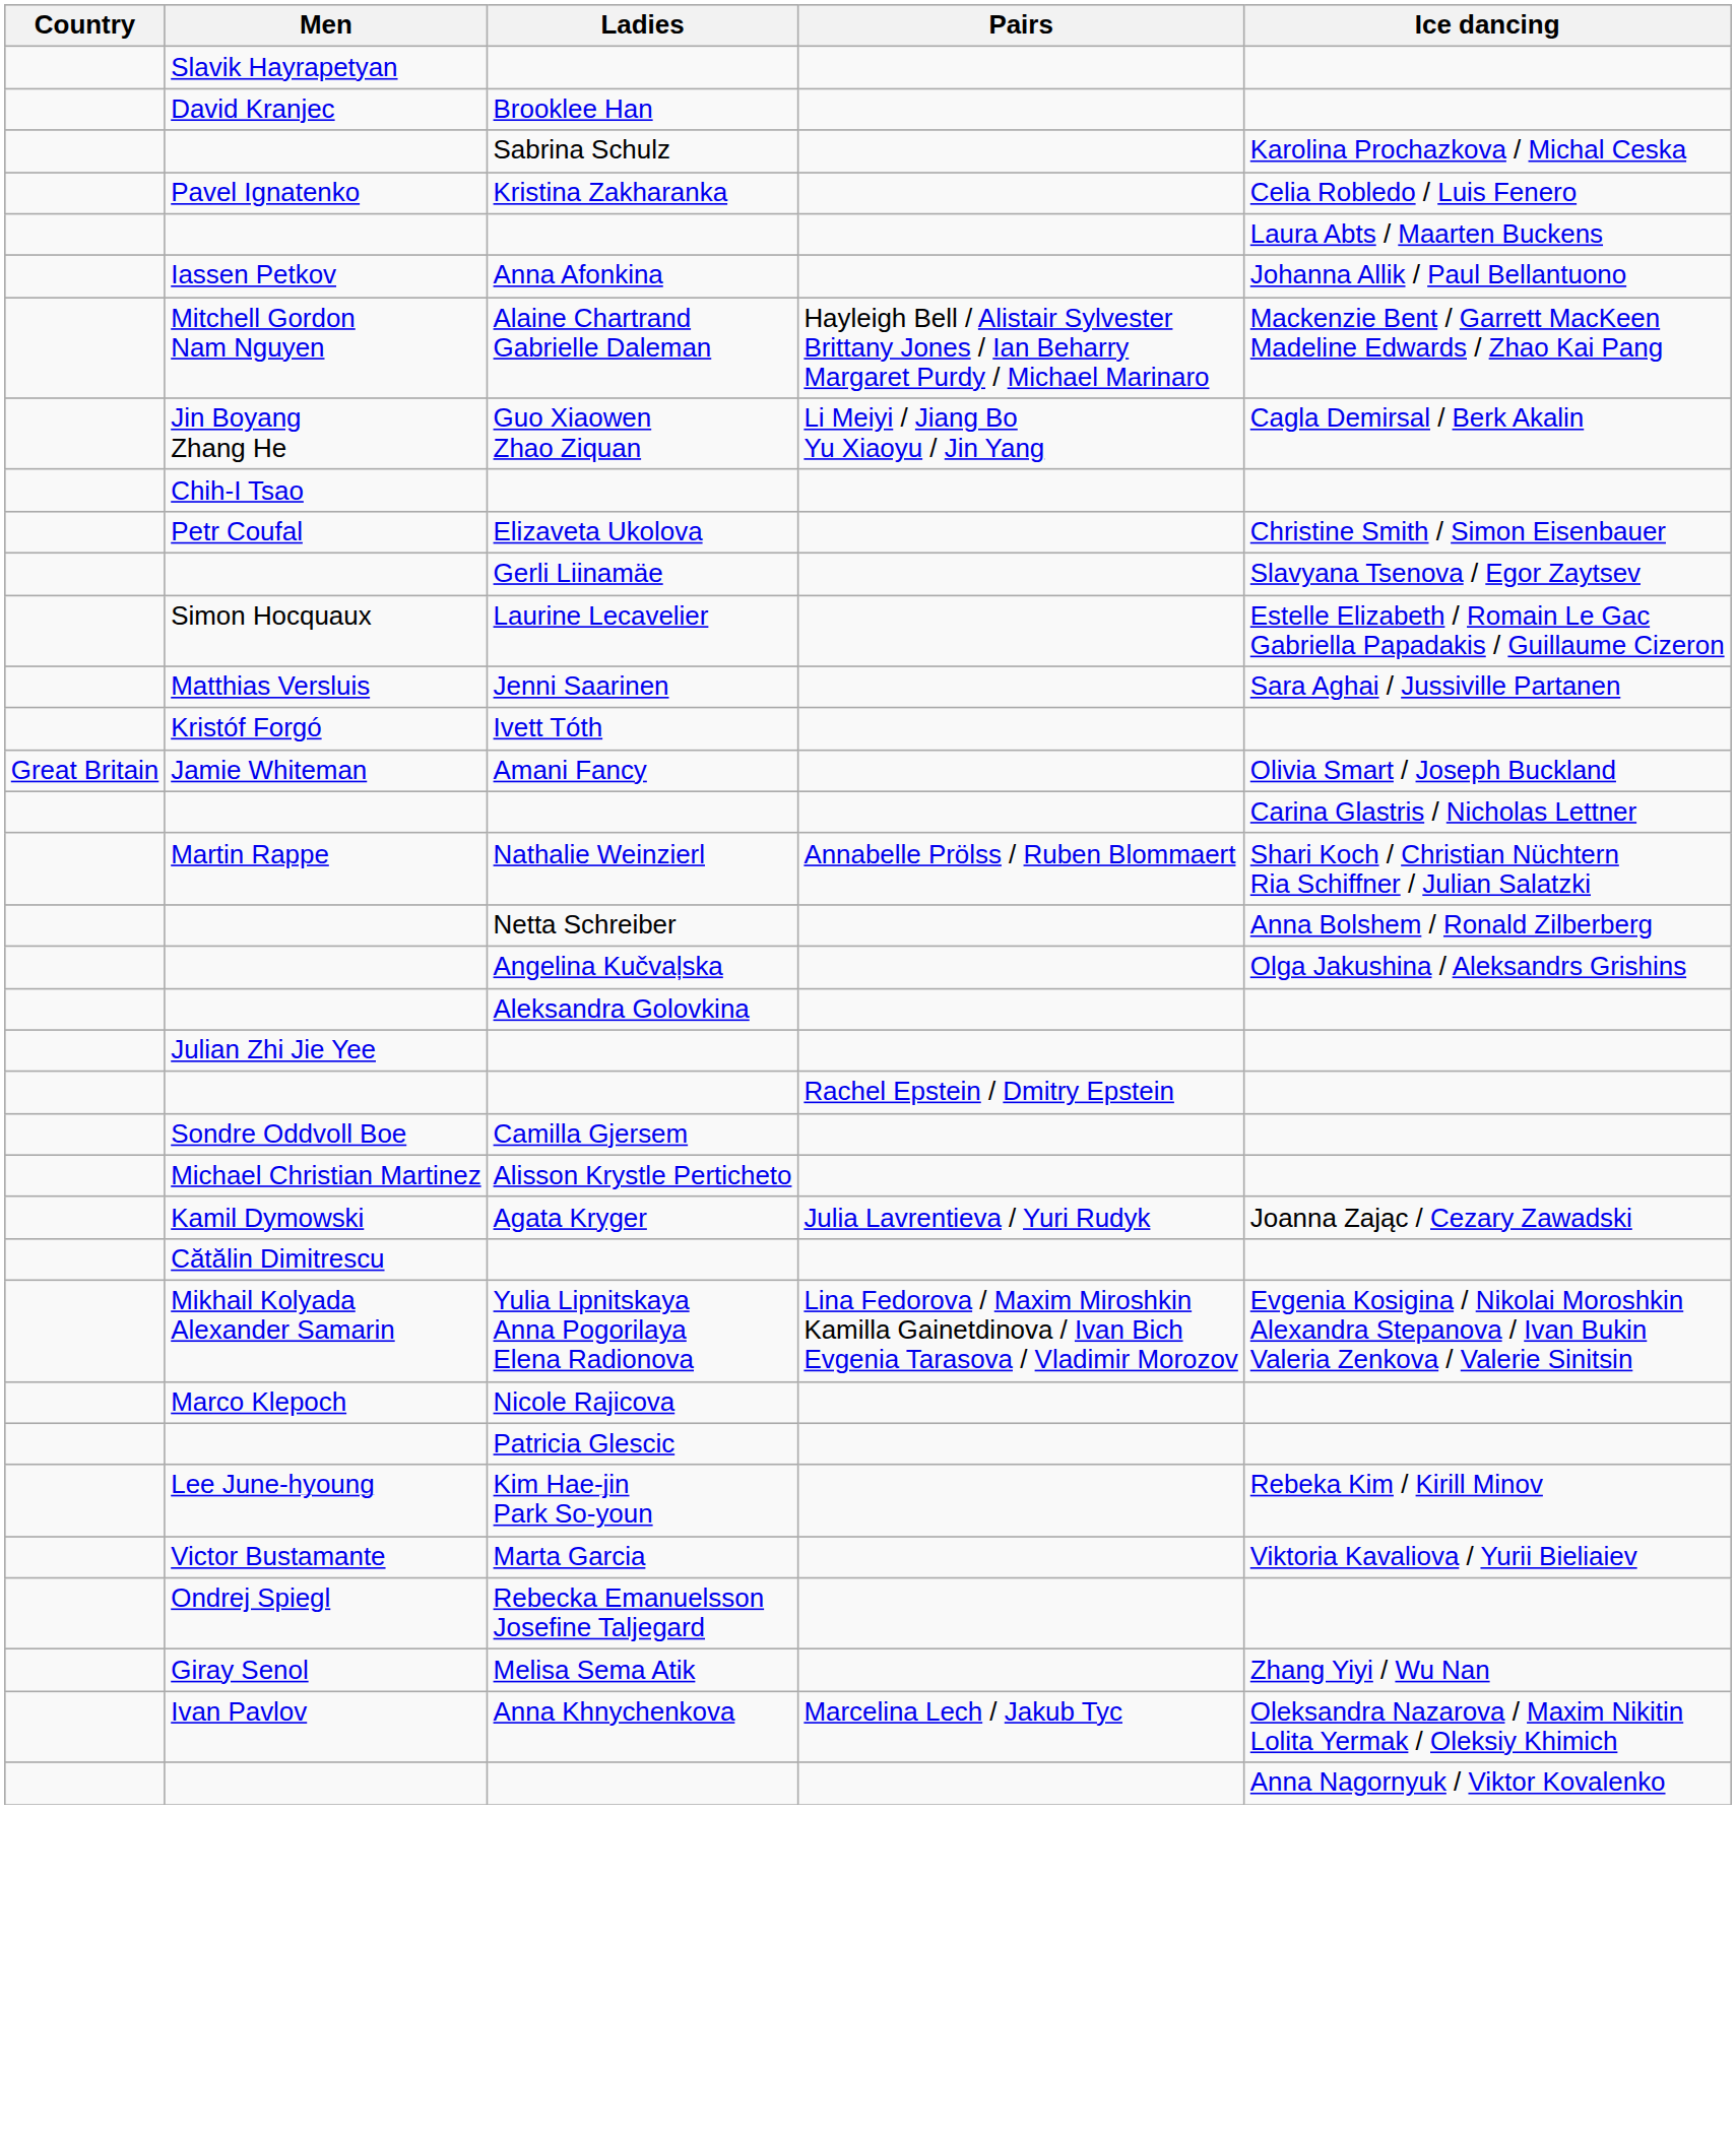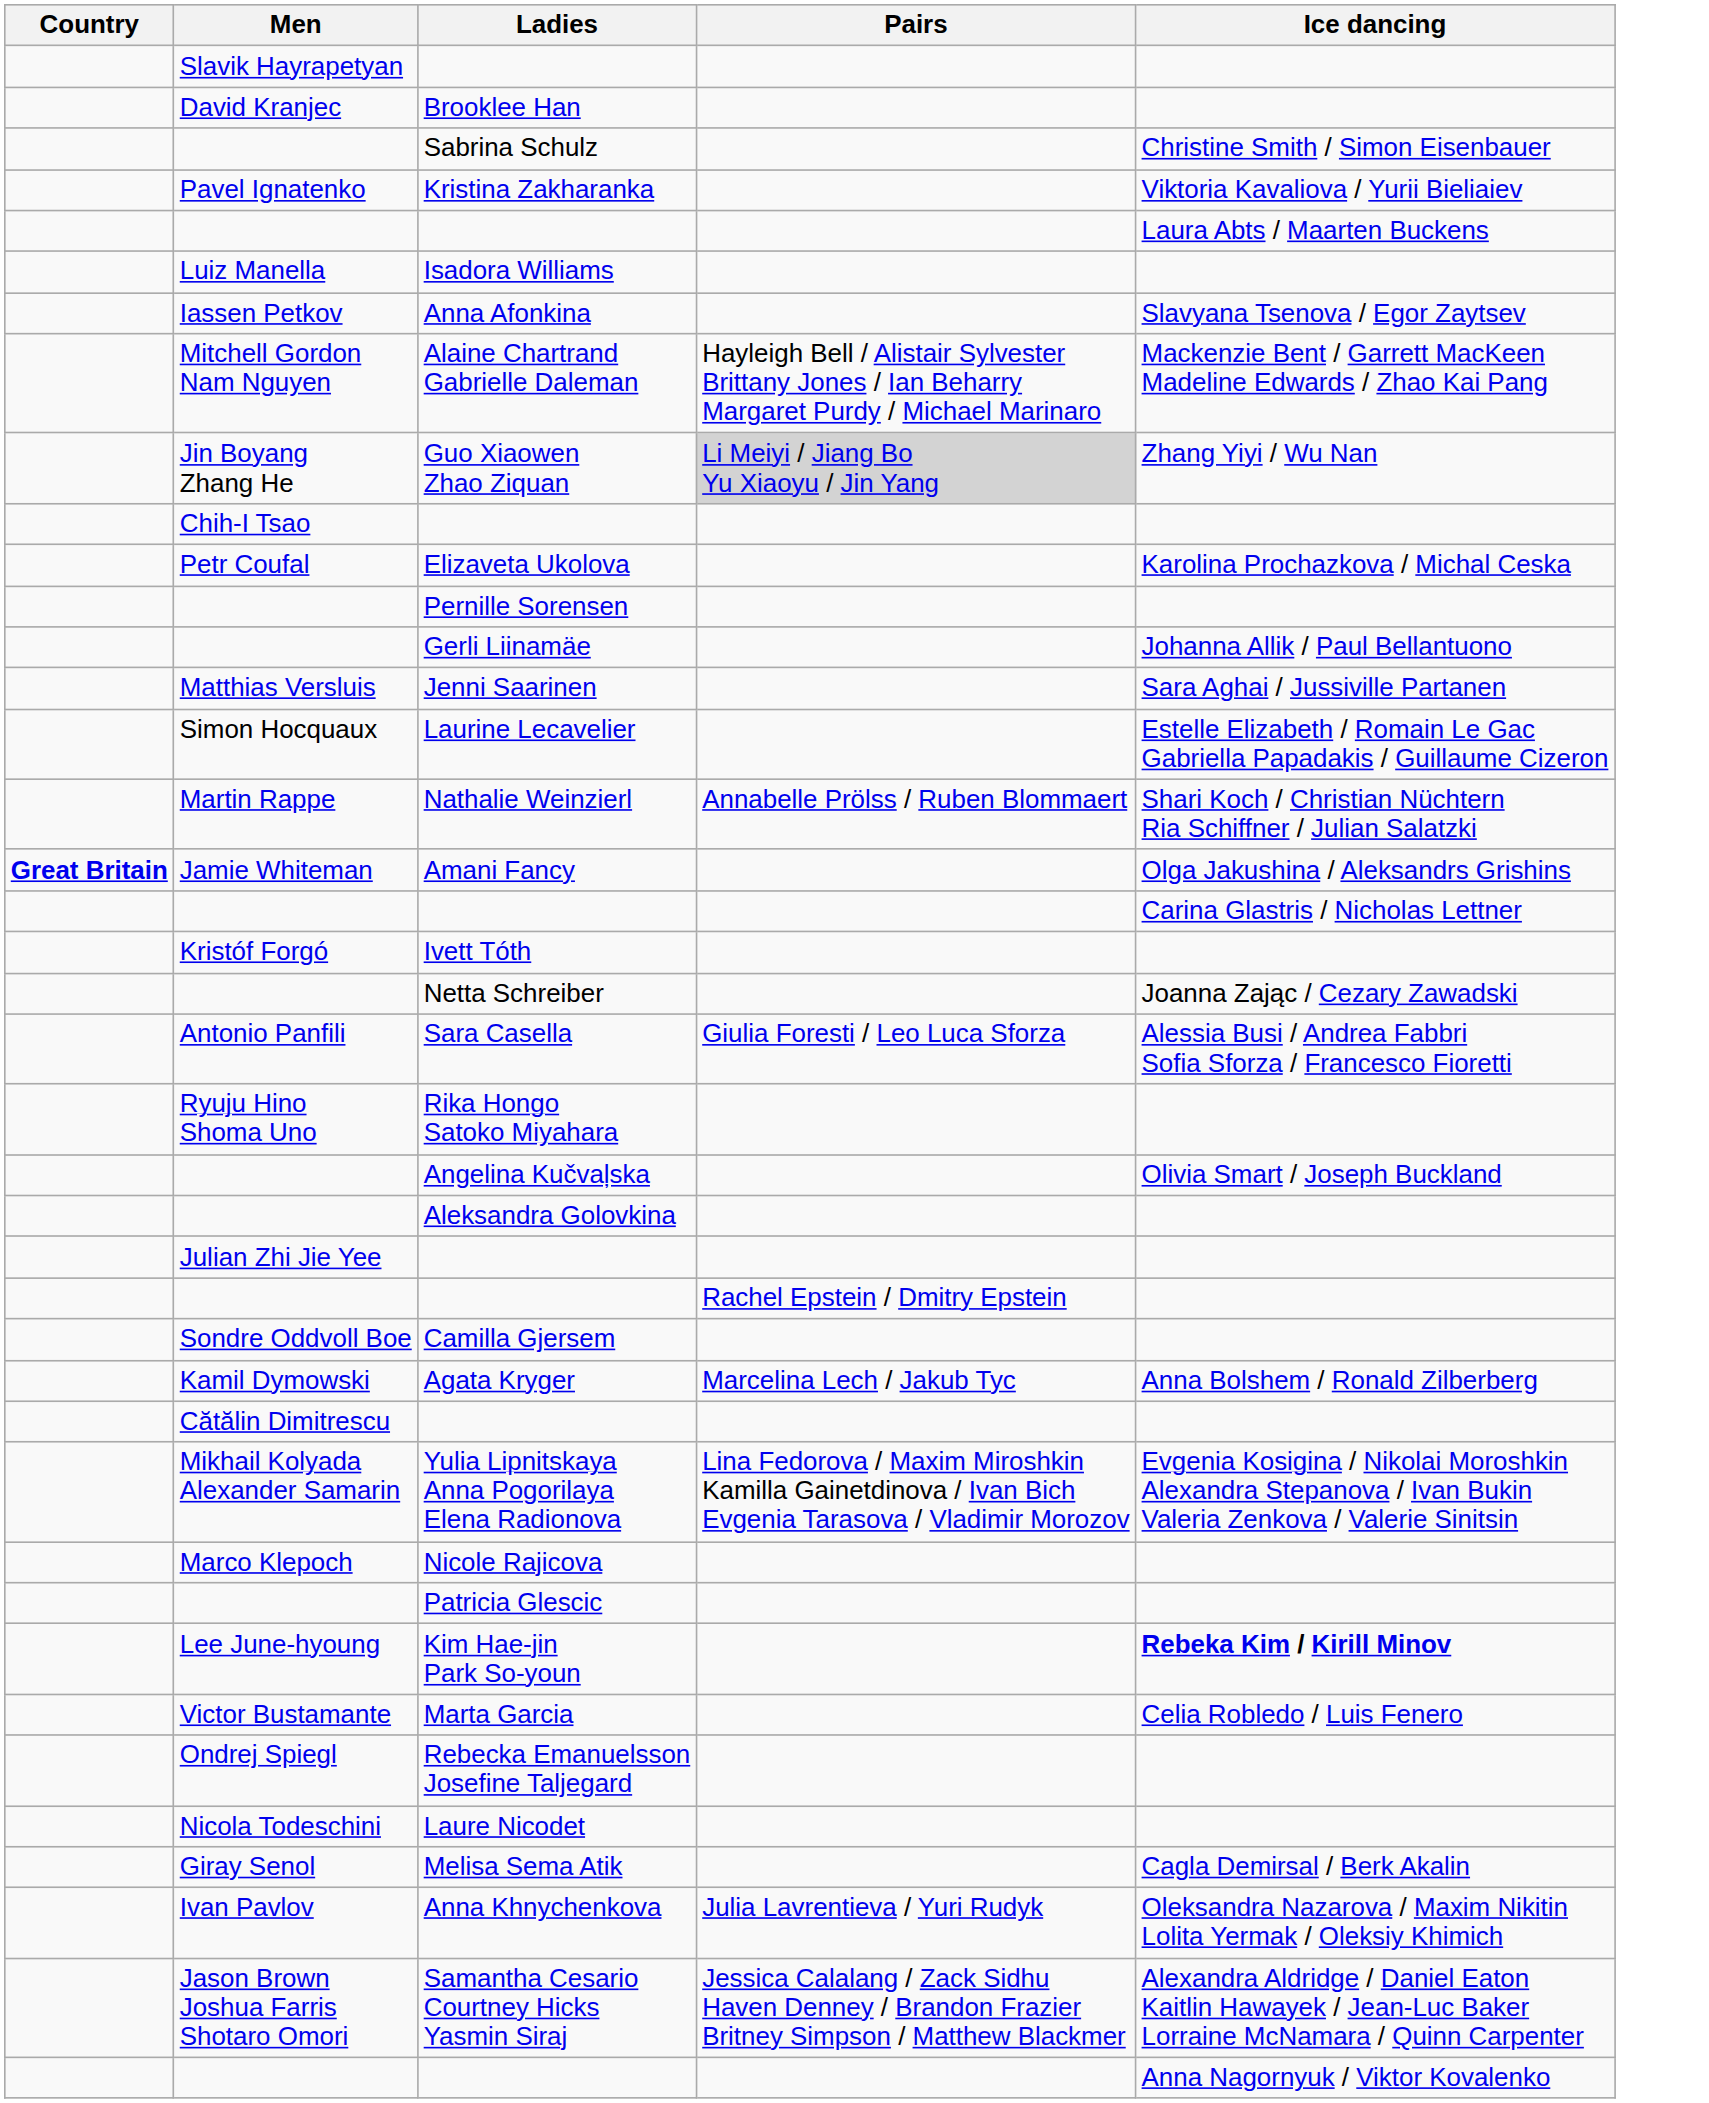Sabrina Schulz | Ice dancing: Karolina Prochazkova / Michal Ceska -> Christine Smith / Simon Eisenbauer
Kristina Zakharanka | Ice dancing: Celia Robledo / Luis Fenero -> Viktoria Kavaliova / Yurii Bieliaiev
+ row: Luiz Manella | Isadora Williams
Anna Afonkina | Ice dancing: Johanna Allik / Paul Bellantuono -> Slavyana Tsenova / Egor Zaytsev
Guo Xiaowen Zhao Ziquan | Pairs: no background -> lightgrey background
Guo Xiaowen Zhao Ziquan | Ice dancing: Cagla Demirsal / Berk Akalin -> Zhang Yiyi / Wu Nan
Elizaveta Ukolova | Ice dancing: Christine Smith / Simon Eisenbauer -> Karolina Prochazkova / Michal Ceska
+ row: Pernille Sorensen
Gerli Liinamäe | Ice dancing: Slavyana Tsenova / Egor Zaytsev -> Johanna Allik / Paul Bellantuono
rows swapped: Jenni Saarinen <-> Laurine Lecavelier
rows swapped: Nathalie Weinzierl <-> Ivett Tóth
Amani Fancy | Country: normal -> bold
Amani Fancy | Ice dancing: Olivia Smart / Joseph Buckland -> Olga Jakushina / Aleksandrs Grishins
Netta Schreiber | Ice dancing: Anna Bolshem / Ronald Zilberberg -> Joanna Zając / Cezary Zawadski
+ row: Antonio Panfili | Sara Casella | Giulia Foresti / Leo Luca Sforza | Alessia Busi / Andrea Fabbri Sofia Sforza / Francesco Fioretti
+ row: Ryuju Hino Shoma Uno | Rika Hongo Satoko Miyahara
Angelina Kučvaļska | Ice dancing: Olga Jakushina / Aleksandrs Grishins -> Olivia Smart / Joseph Buckland
- row: Michael Christian Martinez | Alisson Krystle Perticheto
Agata Kryger | Pairs: Julia Lavrentieva / Yuri Rudyk -> Marcelina Lech / Jakub Tyc
Agata Kryger | Ice dancing: Joanna Zając / Cezary Zawadski -> Anna Bolshem / Ronald Zilberberg
Kim Hae-jin Park So-youn | Ice dancing: normal -> bold
Marta Garcia | Ice dancing: Viktoria Kavaliova / Yurii Bieliaiev -> Celia Robledo / Luis Fenero
+ row: Nicola Todeschini | Laure Nicodet
Melisa Sema Atik | Ice dancing: Zhang Yiyi / Wu Nan -> Cagla Demirsal / Berk Akalin
Anna Khnychenkova | Pairs: Marcelina Lech / Jakub Tyc -> Julia Lavrentieva / Yuri Rudyk
+ row: Jason Brown Joshua Farris Shotaro Omori | Samantha Cesario Courtney Hicks Yasmin Siraj | Jessica Calalang / Zack Sidhu Haven Denney / Brandon Frazier Britney Simpson / Matthew Blackmer | Alexandra Aldridge / Daniel Eaton Kaitlin Hawayek / Jean-Luc Baker Lorraine McNamara / Quinn Carpenter
